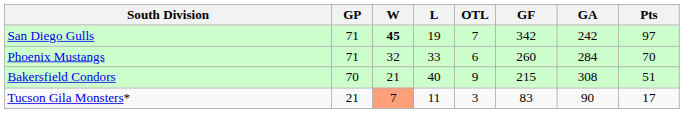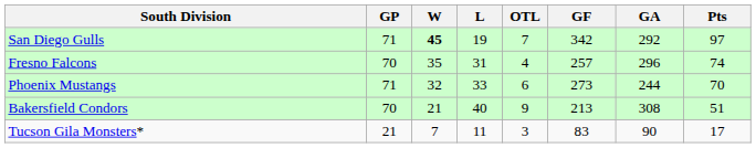San Diego Gulls | GA: 242 -> 292
+ row: Fresno Falcons | 70 | 35 | 31 | 4 | 257 | 296 | 74
Phoenix Mustangs | GF: 260 -> 273
Phoenix Mustangs | GA: 284 -> 244
Bakersfield Condors | GF: 215 -> 213
Tucson Gila Monsters* | W: lightsalmon background -> no background
